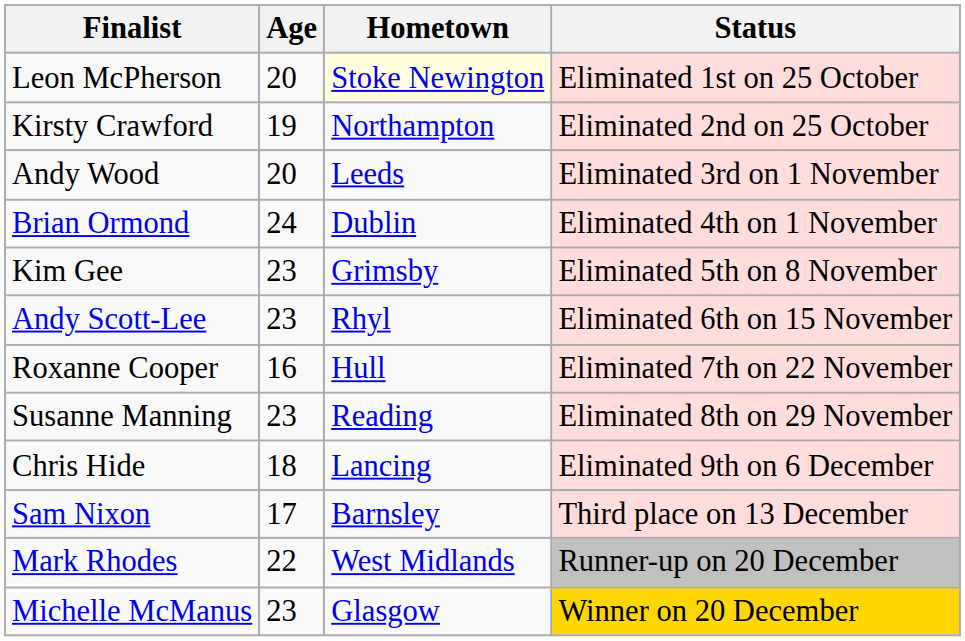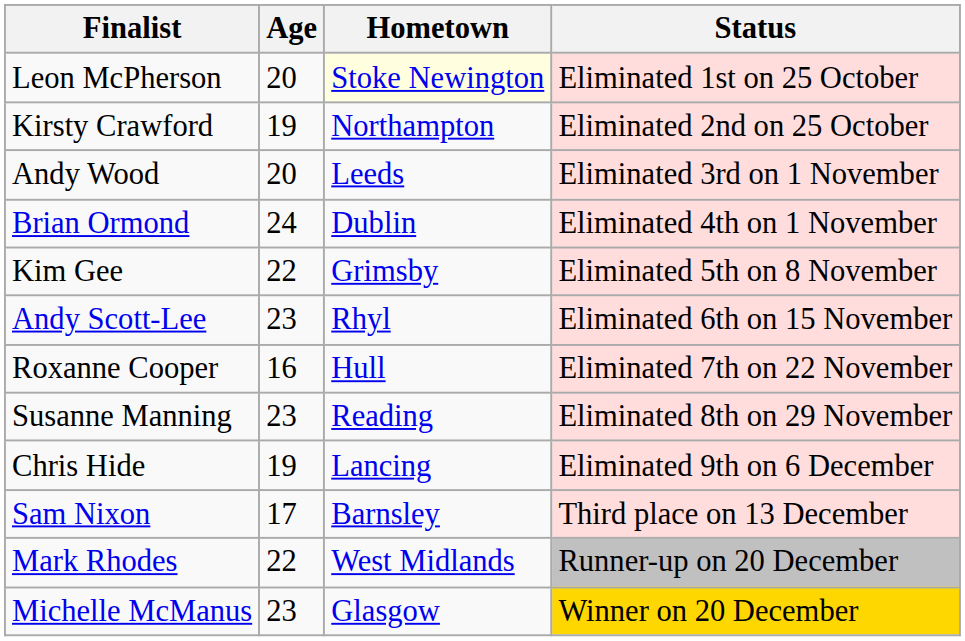Kim Gee | Age: 23 -> 22
Chris Hide | Age: 18 -> 19
